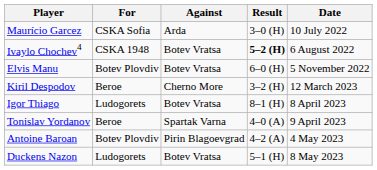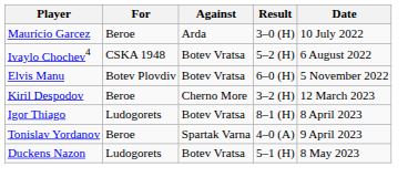Maurício Garcez | For: CSKA Sofia -> Beroe
Ivaylo Chochev4 | Result: bold -> normal
- row: Antoine Baroan | Botev Plovdiv | Pirin Blagoevgrad | 4–2 (A) | 4 May 2023
